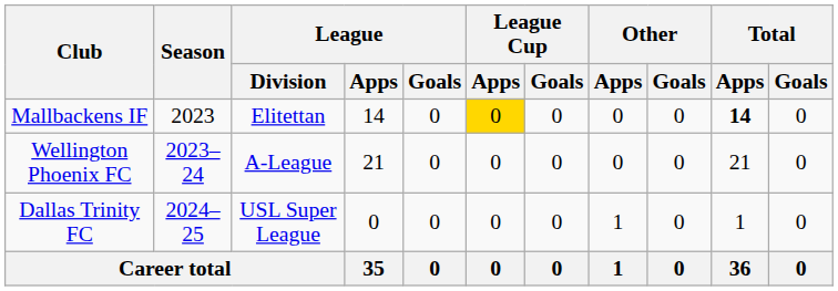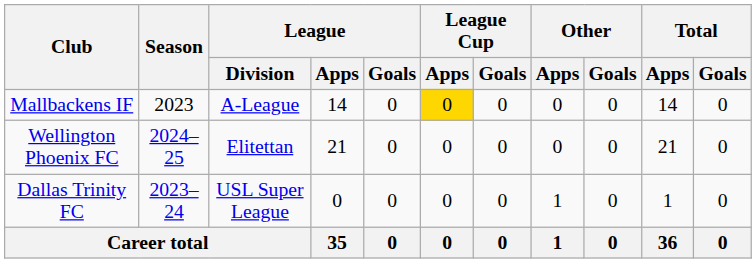Mallbackens IF | League / Division: Elitettan -> A-League
Mallbackens IF | Total / Apps: bold -> normal
Wellington Phoenix FC | Season: 2023–24 -> 2024–25
Wellington Phoenix FC | League / Division: A-League -> Elitettan
Dallas Trinity FC | Season: 2024–25 -> 2023–24
